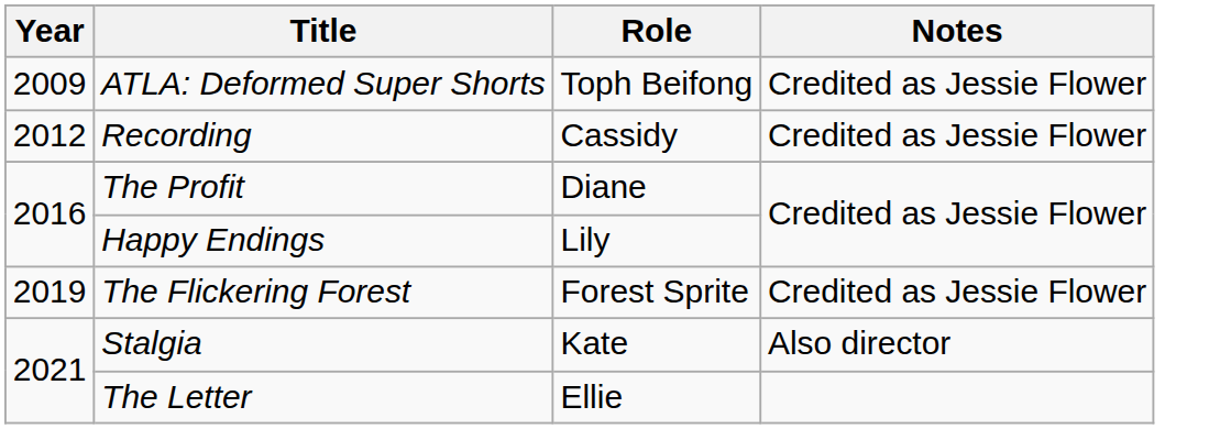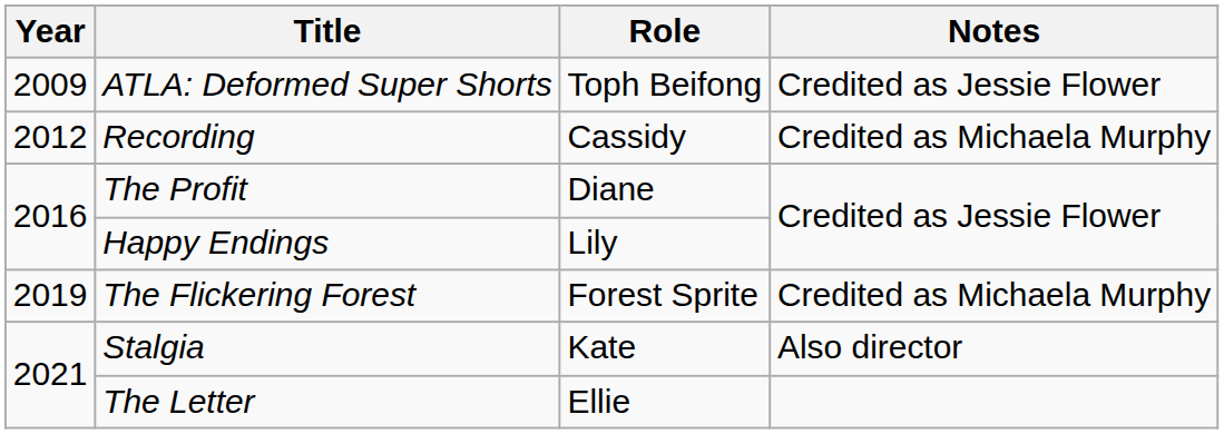Recording | Notes: Credited as Jessie Flower -> Credited as Michaela Murphy
The Flickering Forest | Notes: Credited as Jessie Flower -> Credited as Michaela Murphy
